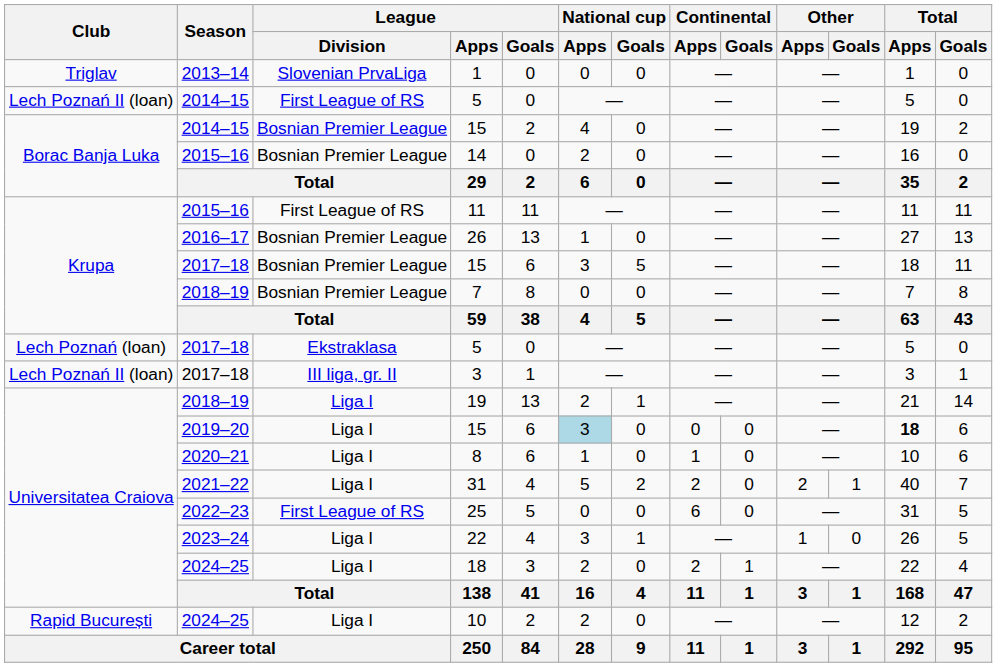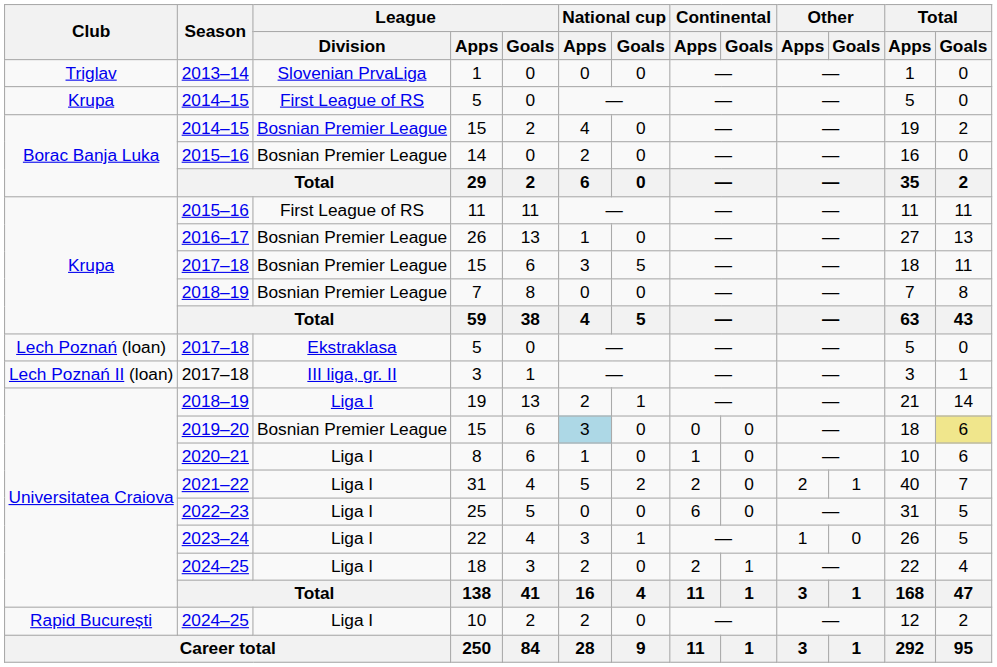2014–15 / 5 | Club: Lech Poznań II (loan) -> Krupa
2019–20 / 15 | League / Division: Liga I -> Bosnian Premier League
2019–20 / 15 | Total / Apps: bold -> normal
2019–20 / 15 | Total / Goals: no background -> khaki background
25 | League / Division: First League of RS -> Liga I
